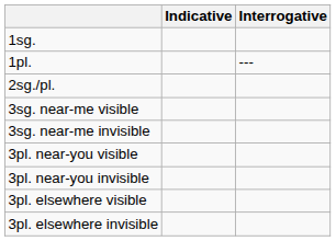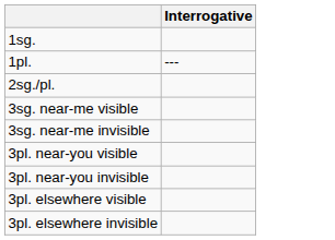- column: Indicative
